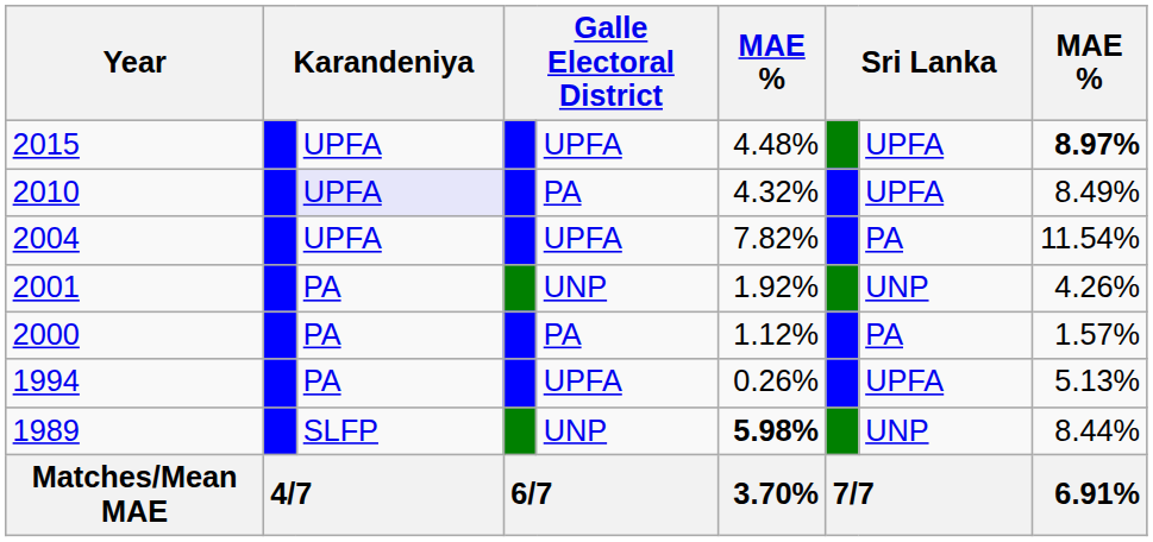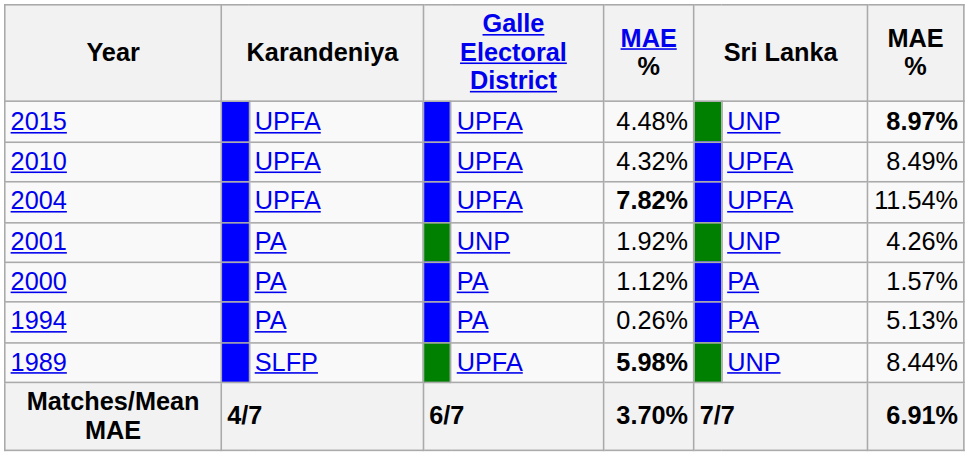2015 | column 8: UPFA -> UNP
2010 | column 3: lavender background -> no background
2010 | column 5: PA -> UPFA
2004 | column 6: normal -> bold
2004 | column 8: PA -> UPFA
1994 | column 5: UPFA -> PA
1994 | column 8: UPFA -> PA
1989 | column 5: UNP -> UPFA
